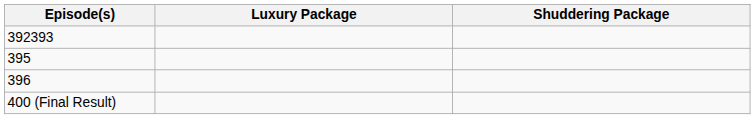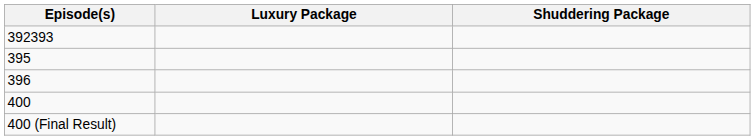+ row: 400
